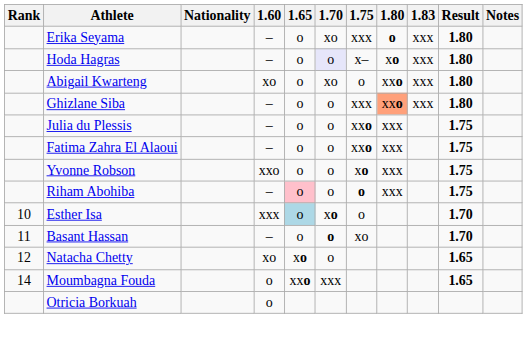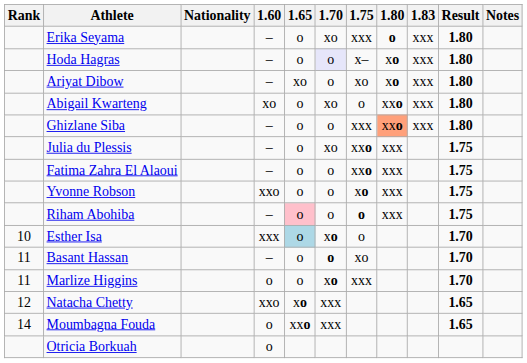+ row: Ariyat Dibow | – | xo | o | xo | xo | xxx | 1.80
Julia du Plessis | 1.70: o -> xo
+ row: 11 | Marlize Higgins | o | o | xo | xxx | 1.70
Natacha Chetty | 1.60: xo -> xxo
Natacha Chetty | 1.70: o -> xxx
